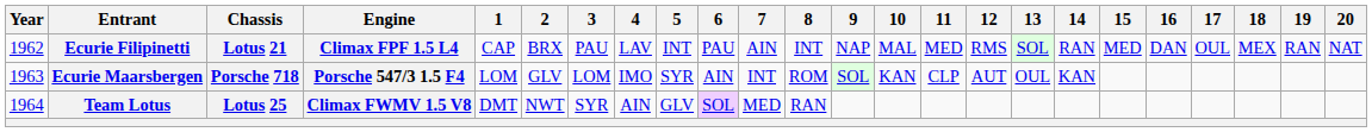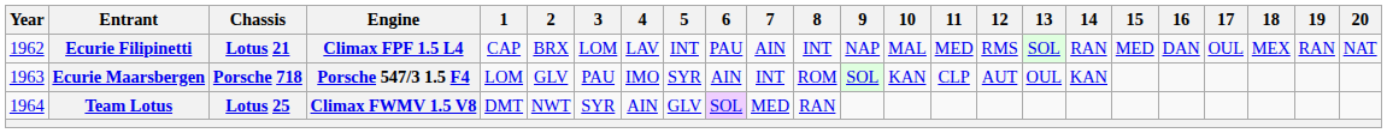Ecurie Filipinetti | 3: PAU -> LOM
Ecurie Maarsbergen | 3: LOM -> PAU
